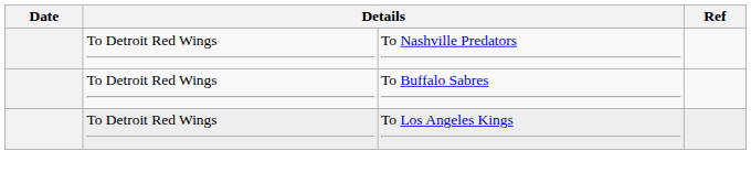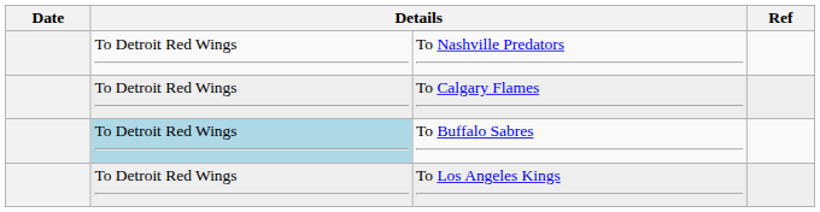+ row: To Detroit Red Wings | To Calgary Flames
To Buffalo Sabres | column 2: no background -> lightblue background
